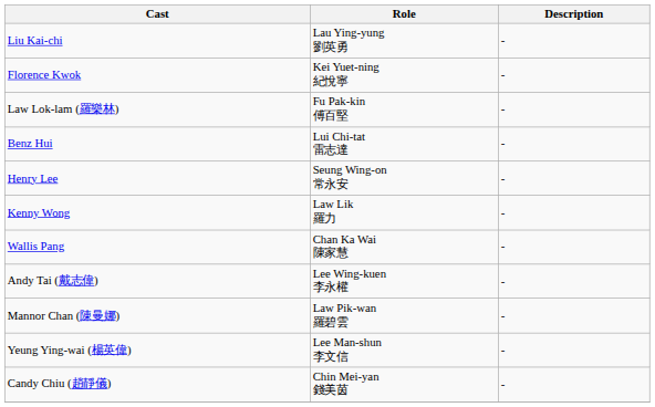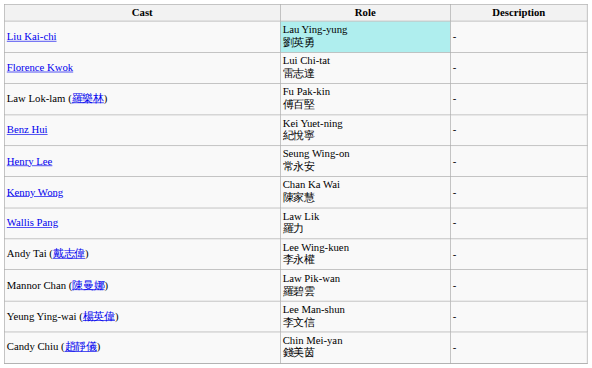Liu Kai-chi | Role: no background -> paleturquoise background
Florence Kwok | Role: Kei Yuet-ning 紀悅寧 -> Lui Chi-tat 雷志達
Benz Hui | Role: Lui Chi-tat 雷志達 -> Kei Yuet-ning 紀悅寧
Kenny Wong | Role: Law Lik 羅力 -> Chan Ka Wai 陳家慧
Wallis Pang | Role: Chan Ka Wai 陳家慧 -> Law Lik 羅力
